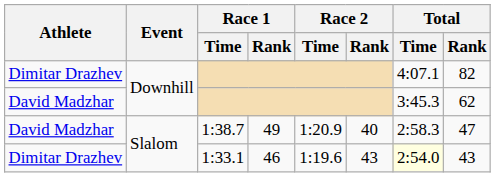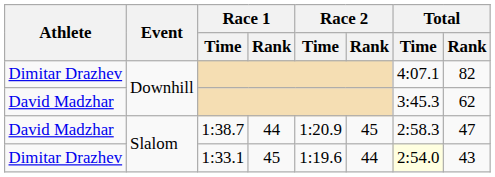1:38.7 | Race 1 / Rank: 49 -> 44
1:38.7 | Race 2 / Rank: 40 -> 45
1:33.1 | Race 1 / Rank: 46 -> 45
1:33.1 | Race 2 / Rank: 43 -> 44
